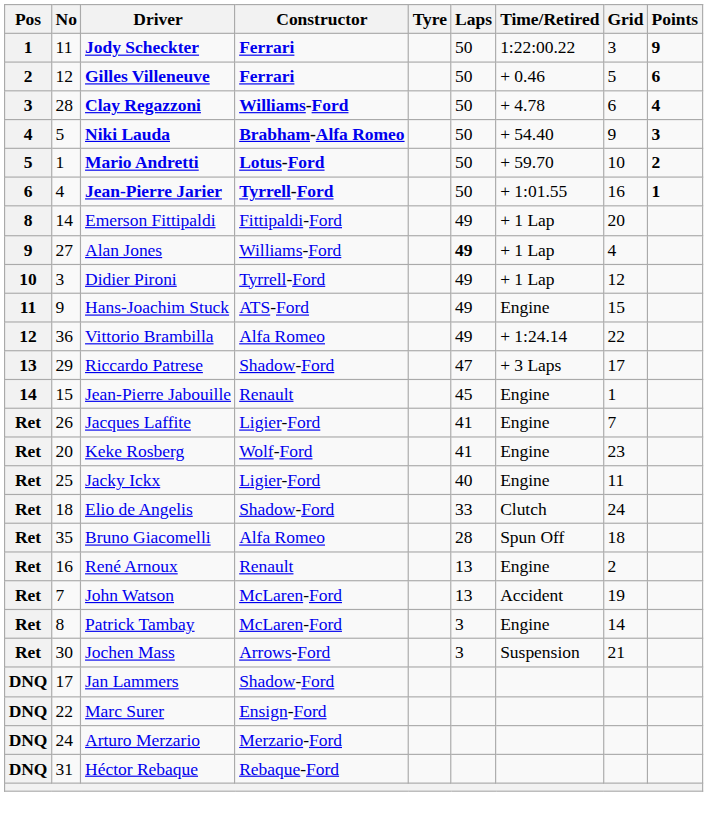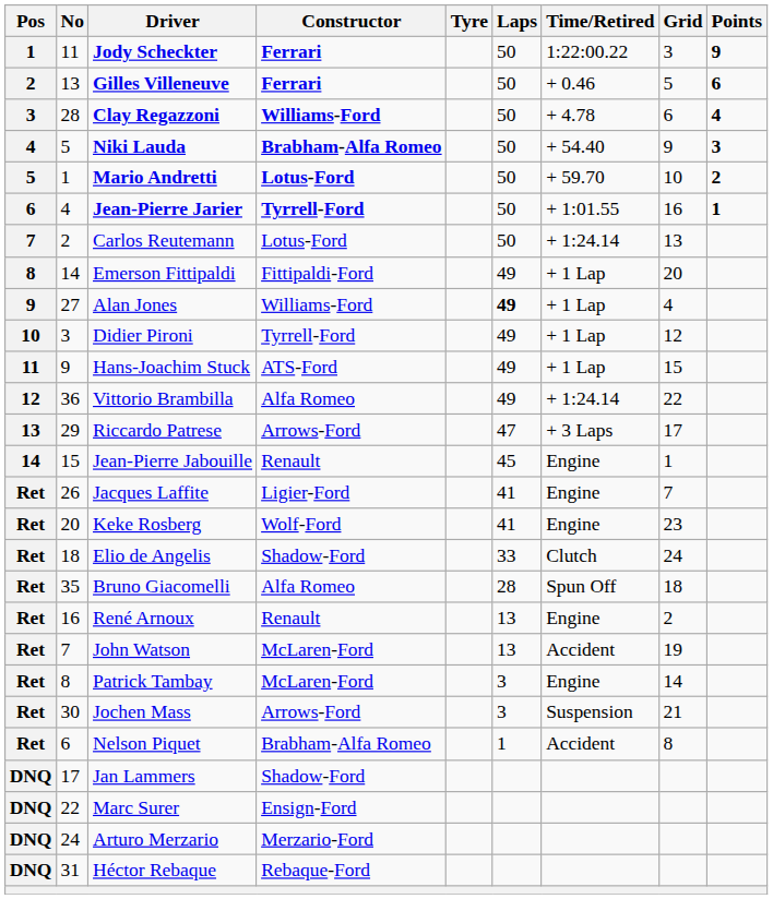Gilles Villeneuve | No: 12 -> 13
+ row: 7 | 2 | Carlos Reutemann | Lotus-Ford | 50 | + 1:24.14 | 13
Hans-Joachim Stuck | Time/Retired: Engine -> + 1 Lap
Riccardo Patrese | Constructor: Shadow-Ford -> Arrows-Ford
- row: Ret | 25 | Jacky Ickx | Ligier-Ford | 40 | Engine | 11
+ row: Ret | 6 | Nelson Piquet | Brabham-Alfa Romeo | 1 | Accident | 8
